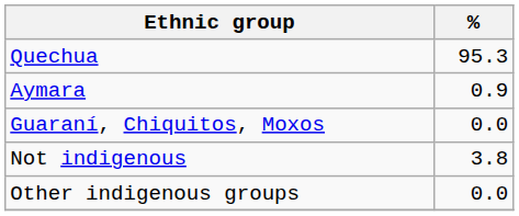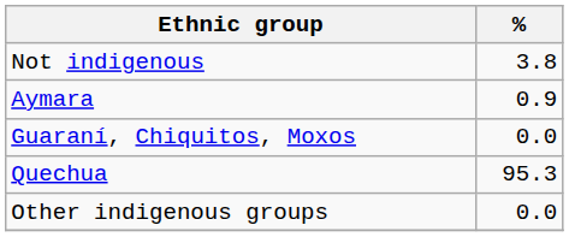rows swapped: Quechua <-> Not indigenous
